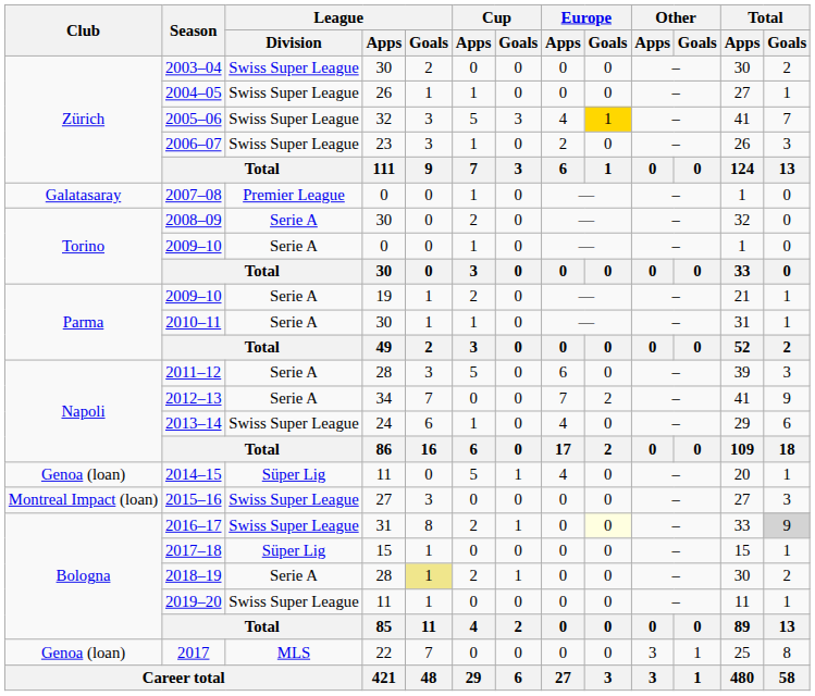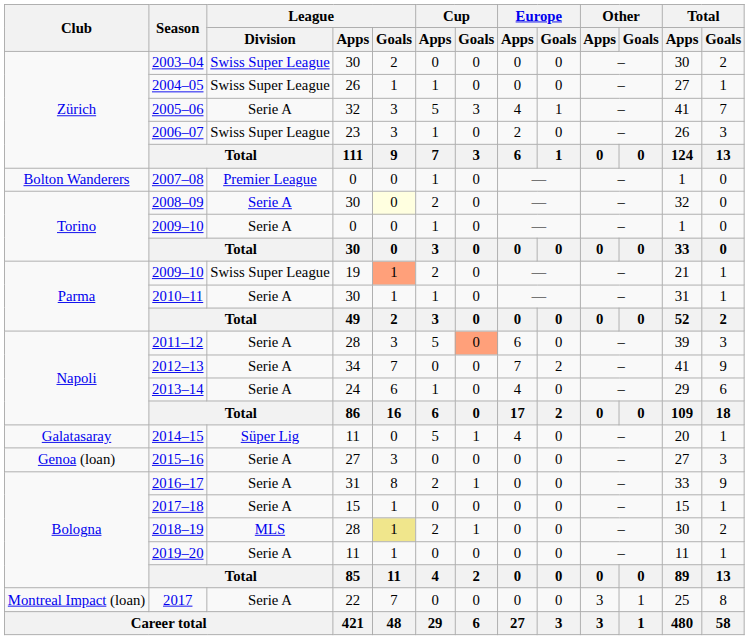2005–06 | League / Division: Swiss Super League -> Serie A
2005–06 | Europe / Goals: gold background -> no background
2007–08 | Club: Galatasaray -> Bolton Wanderers
2008–09 | League / Goals: no background -> lightyellow background
2009–10 / 19 | League / Division: Serie A -> Swiss Super League
2009–10 / 19 | League / Goals: no background -> lightsalmon background
2011–12 | Cup / Goals: no background -> lightsalmon background
2013–14 | League / Division: Swiss Super League -> Serie A
2014–15 | Club: Genoa (loan) -> Galatasaray
2015–16 | Club: Montreal Impact (loan) -> Genoa (loan)
2015–16 | League / Division: Swiss Super League -> Serie A
2016–17 | League / Division: Swiss Super League -> Serie A
2016–17 | Europe / Goals: lightyellow background -> no background
2016–17 | Total / Goals: lightgrey background -> no background
2017–18 | League / Division: Süper Lig -> Serie A
2018–19 | League / Division: Serie A -> MLS
2019–20 | League / Division: Swiss Super League -> Serie A
2017 | Club: Genoa (loan) -> Montreal Impact (loan)
2017 | League / Division: MLS -> Serie A
